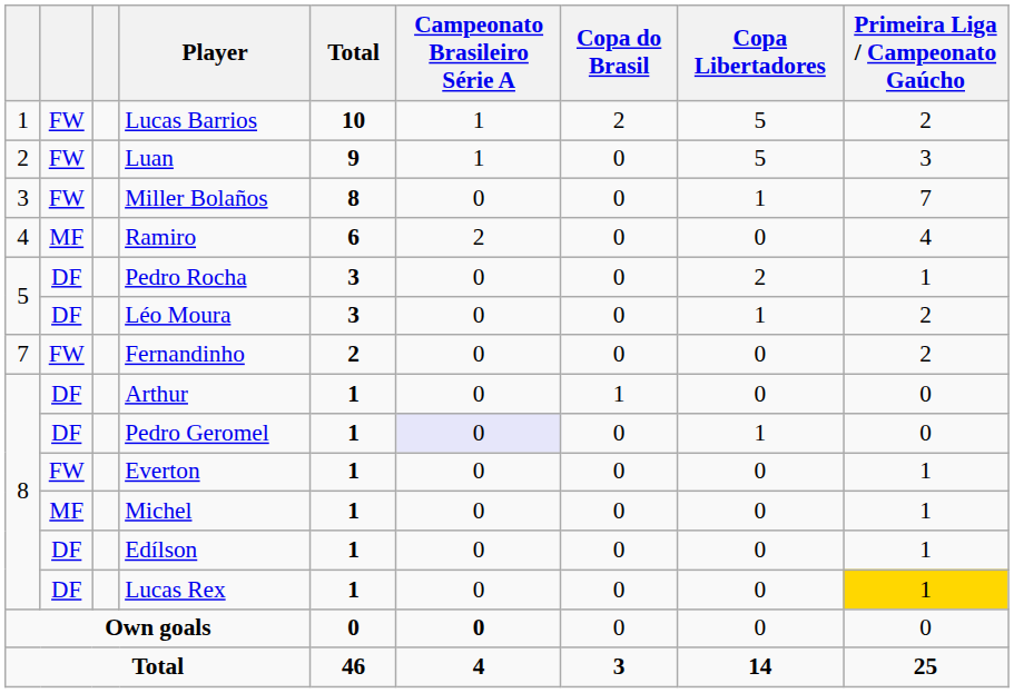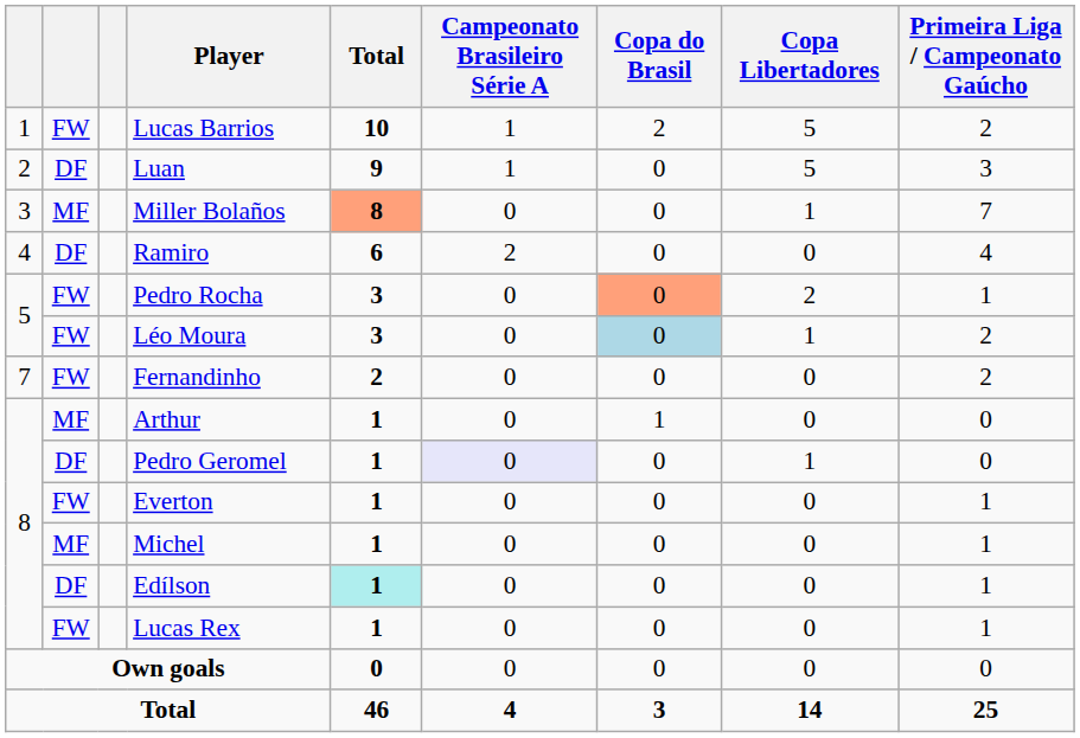Luan | column 2: FW -> DF
Miller Bolaños | column 2: FW -> MF
Miller Bolaños | Total: no background -> lightsalmon background
Ramiro | column 2: MF -> DF
Pedro Rocha | column 2: DF -> FW
Pedro Rocha | Copa do Brasil: no background -> lightsalmon background
Léo Moura | column 2: DF -> FW
Léo Moura | Copa do Brasil: no background -> lightblue background
Arthur | column 2: DF -> MF
Edílson | Total: no background -> paleturquoise background
Lucas Rex | column 2: DF -> FW
Lucas Rex | Primeira Liga / Campeonato Gaúcho: gold background -> no background
Own goals | Campeonato Brasileiro Série A: bold -> normal
